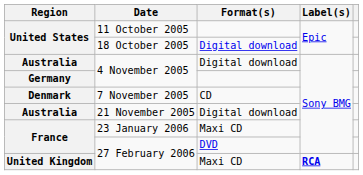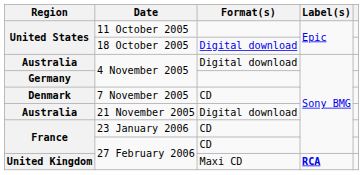23 January 2006 | Format(s): Maxi CD -> CD
France / 27 February 2006 | Format(s): DVD -> CD
